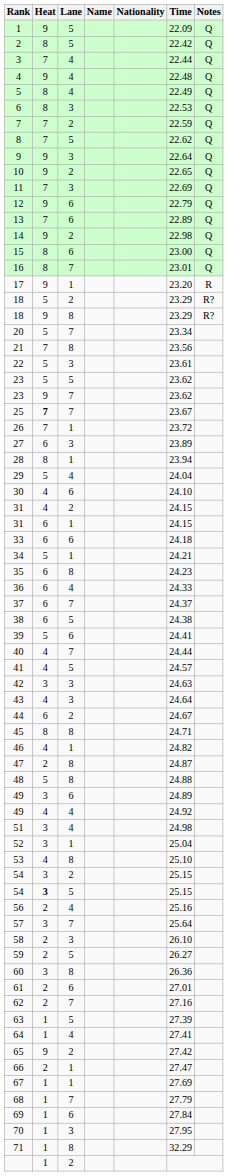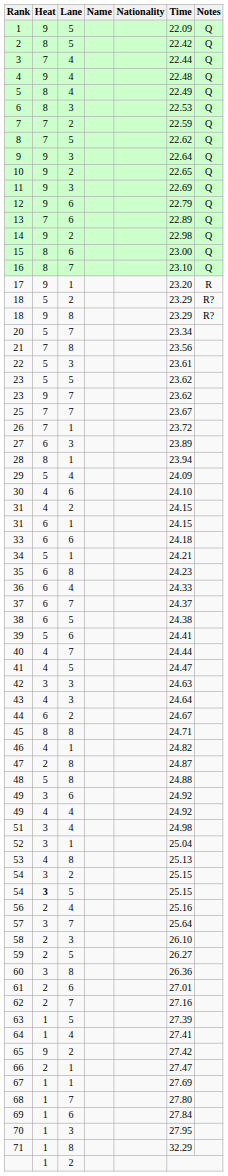11 | Heat: 7 -> 9
16 | Time: 23.01 -> 23.10
25 | Heat: bold -> normal
29 | Time: 24.04 -> 24.09
41 | Time: 24.57 -> 24.47
49 / 6 | Time: 24.89 -> 24.92
53 | Time: 25.10 -> 25.13
68 | Time: 27.79 -> 27.80
